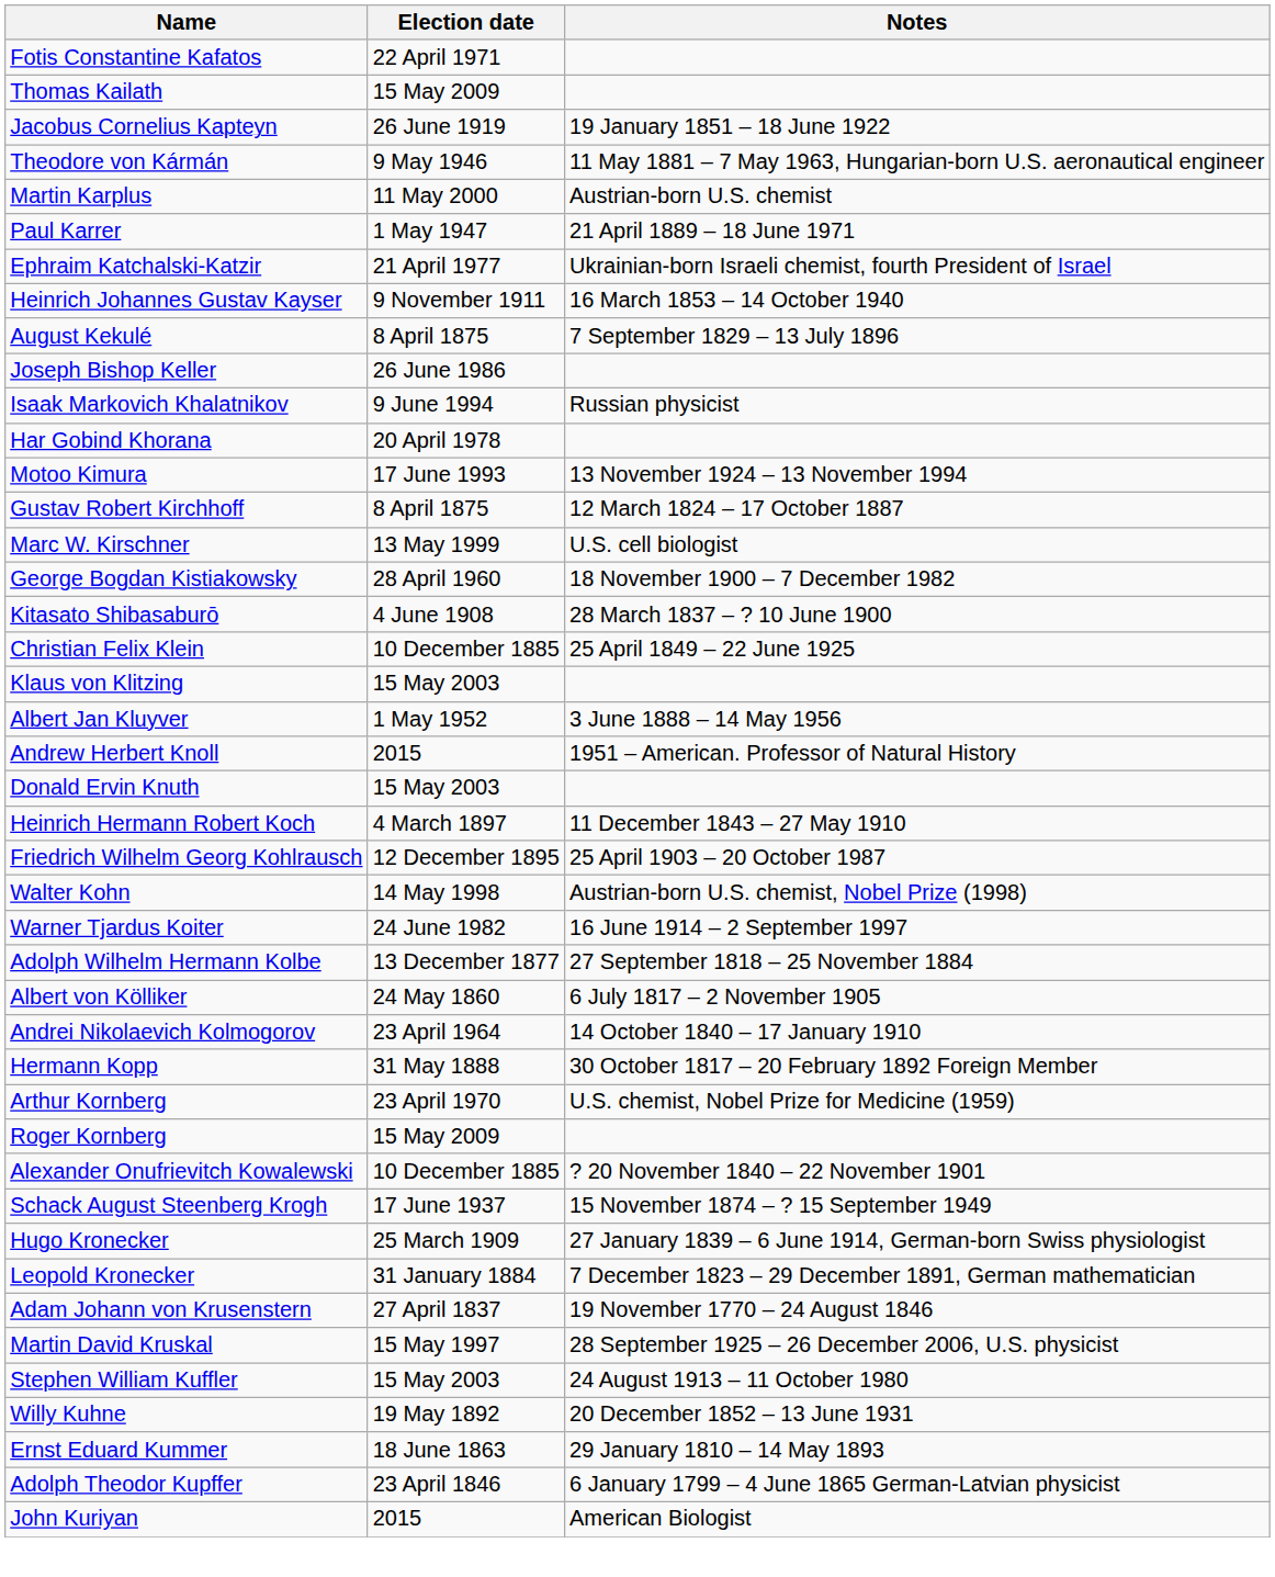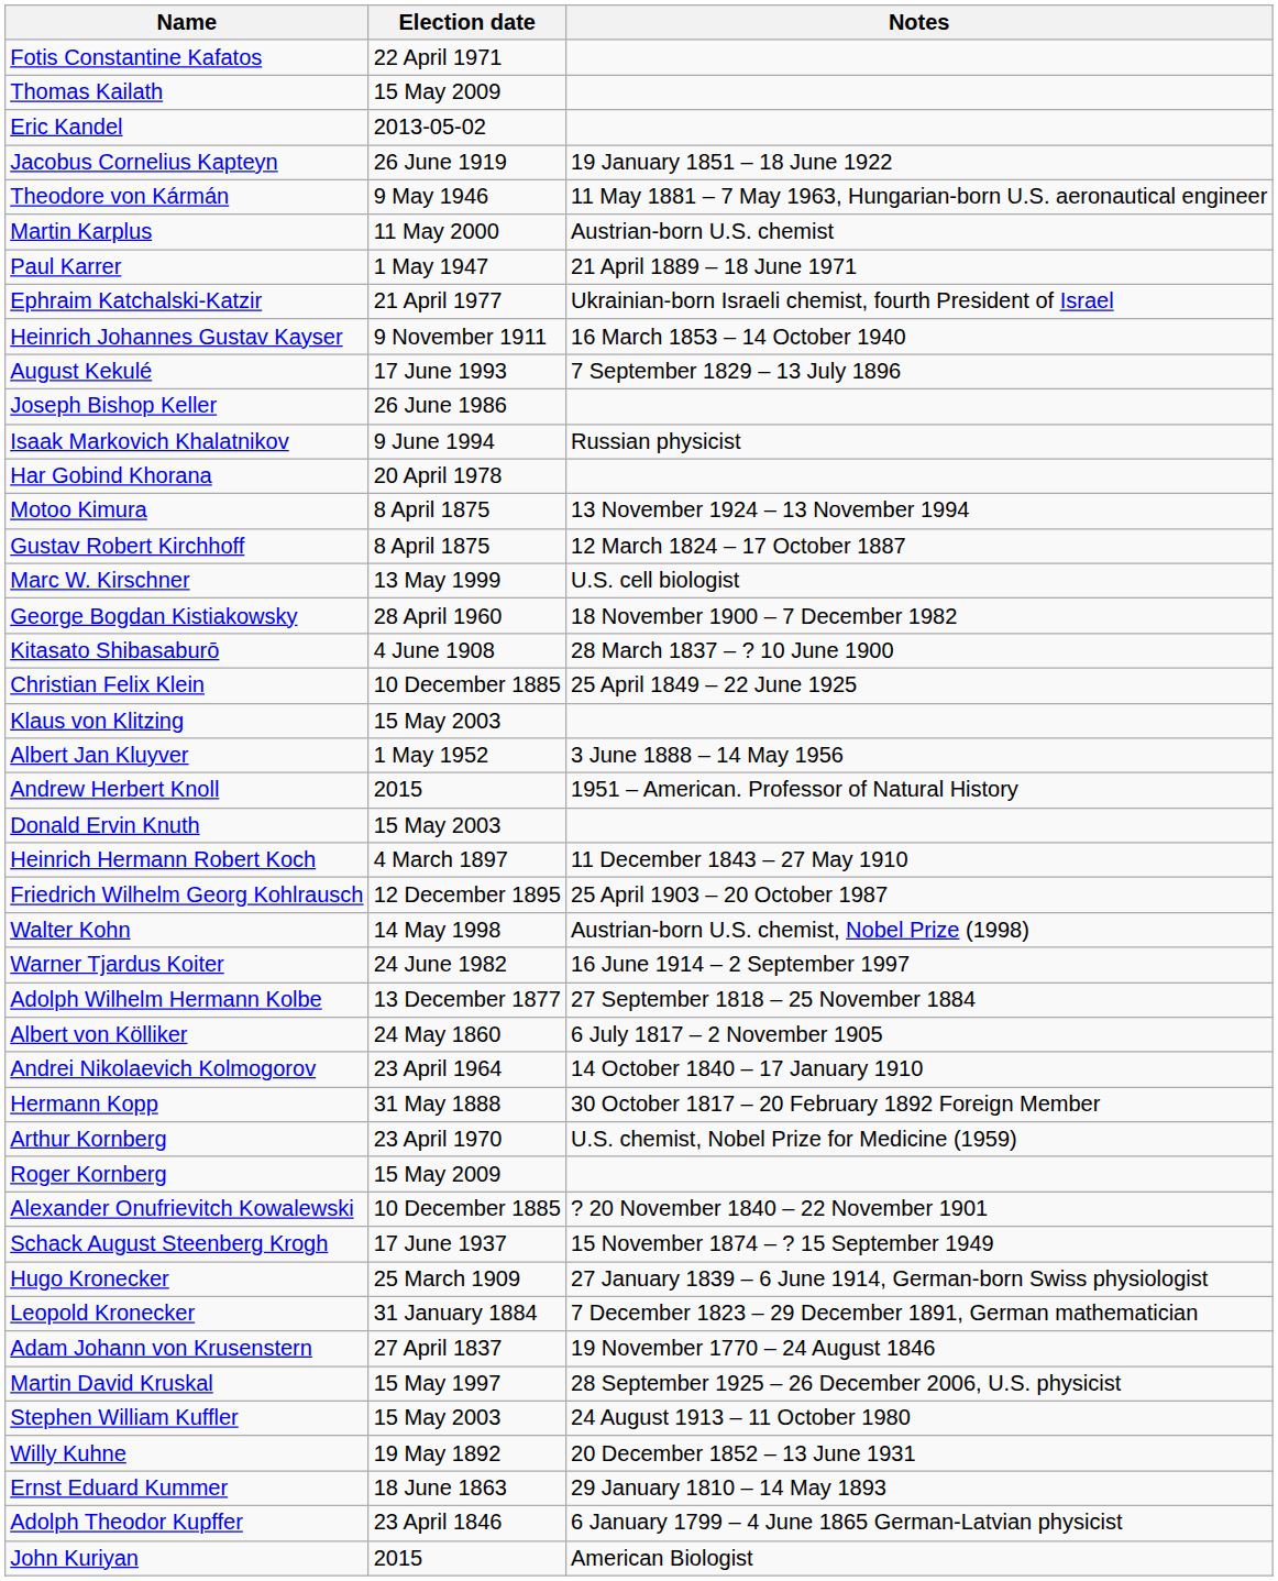+ row: Eric Kandel | 2013-05-02
August Kekulé | Election date: 8 April 1875 -> 17 June 1993
Motoo Kimura | Election date: 17 June 1993 -> 8 April 1875
